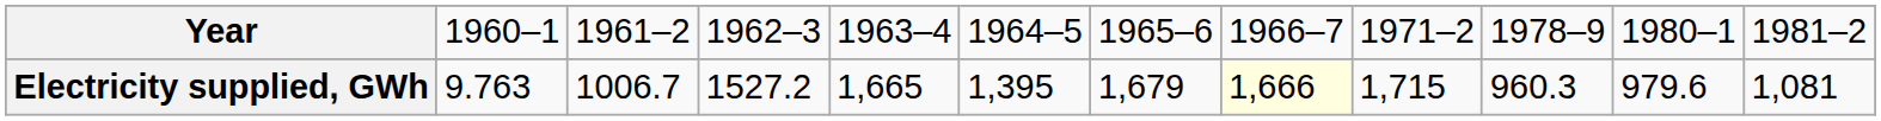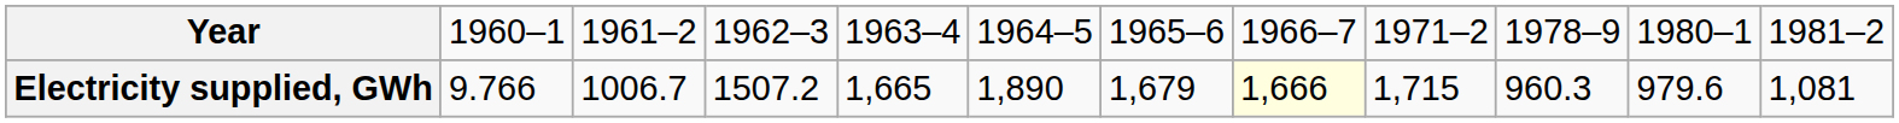Electricity supplied, GWh | column 2: 9.763 -> 9.766
Electricity supplied, GWh | column 4: 1527.2 -> 1507.2
Electricity supplied, GWh | column 6: 1,395 -> 1,890
